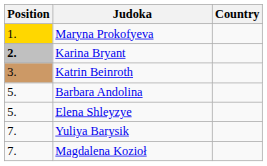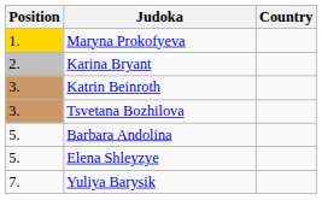Karina Bryant | Position: bold -> normal
+ row: 3. | Tsvetana Bozhilova
- row: 7. | Magdalena Kozioł
